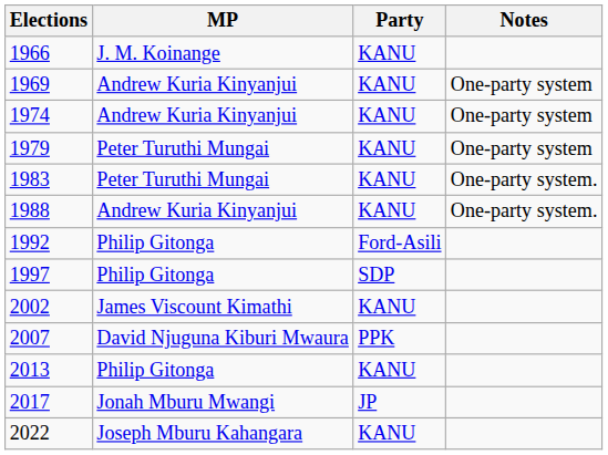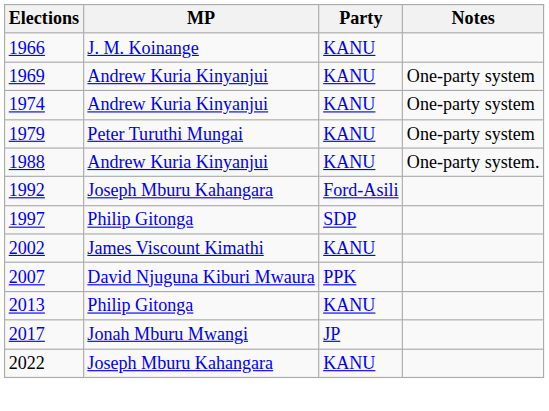- row: 1983 | Peter Turuthi Mungai | KANU | One-party system.
1992 | MP: Philip Gitonga -> Joseph Mburu Kahangara
